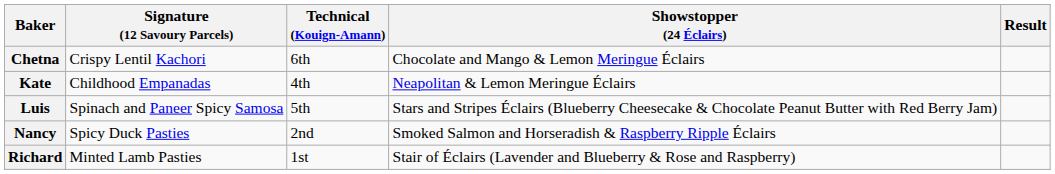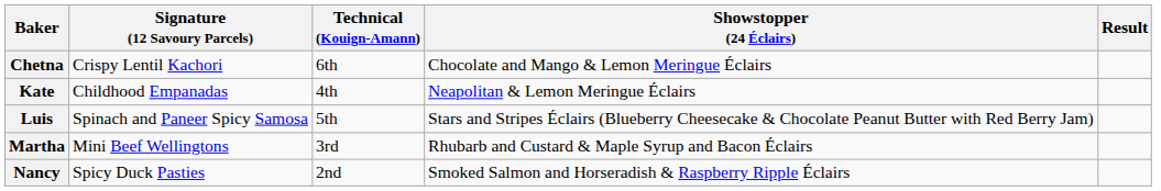+ row: Martha | Mini Beef Wellingtons | 3rd | Rhubarb and Custard & Maple Syrup and Bacon Éclairs
- row: Richard | Minted Lamb Pasties | 1st | Stair of Éclairs (Lavender and Blueberry & Rose and Raspberry)
